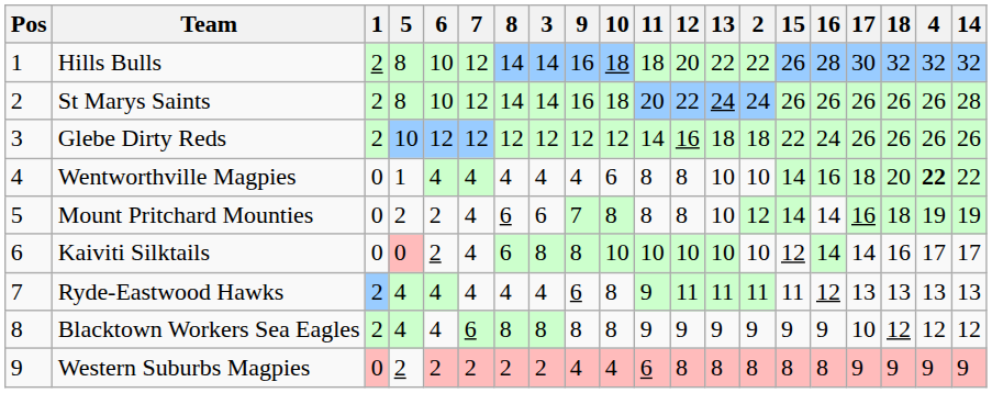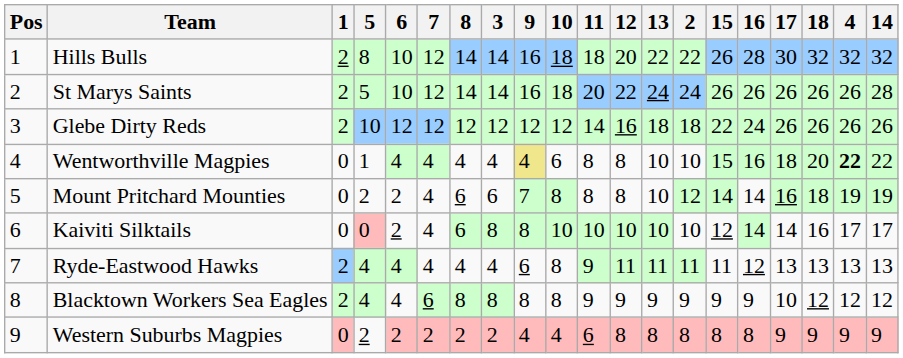St Marys Saints | 5: 8 -> 5
Wentworthville Magpies | 9: no background -> khaki background
Wentworthville Magpies | 15: 14 -> 15
